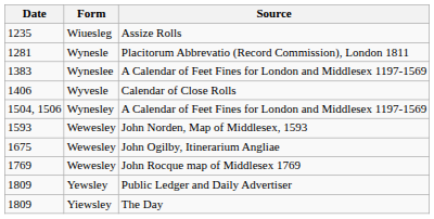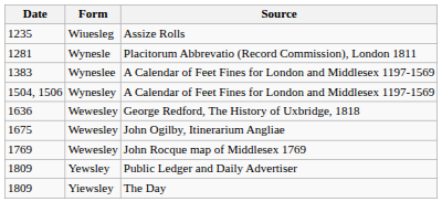- row: 1406 | Wyvesle | Calendar of Close Rolls
- row: 1593 | Wewesley | John Norden, Map of Middlesex, 1593
+ row: 1636 | Wewesley | George Redford, The History of Uxbridge, 1818
